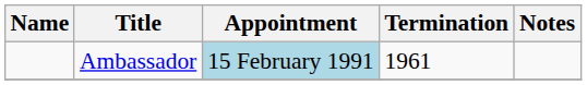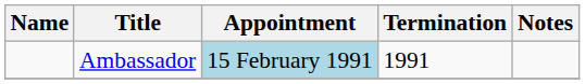Ambassador | Termination: 1961 -> 1991
